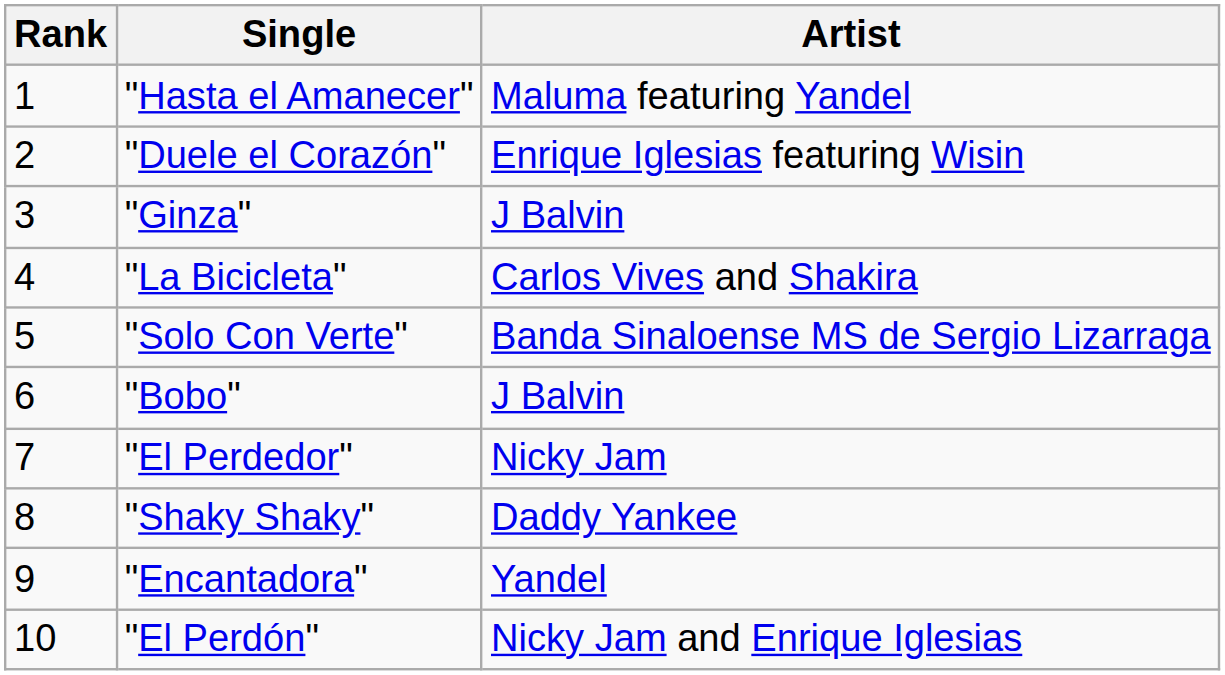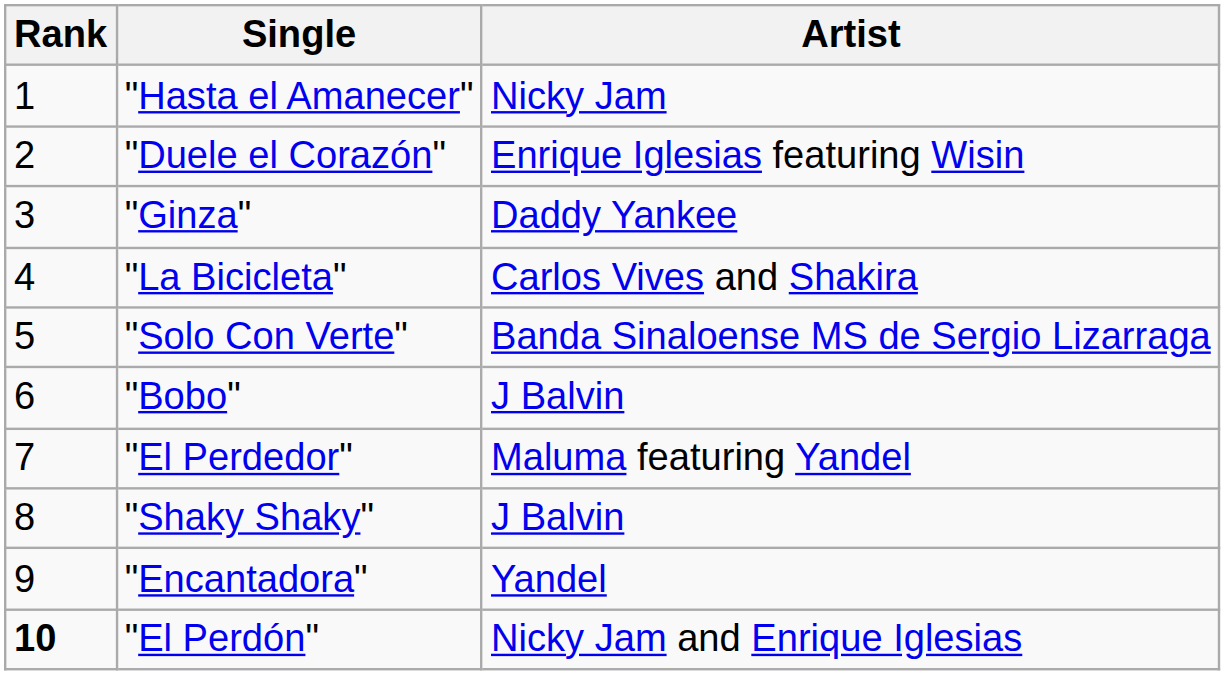"Hasta el Amanecer" | Artist: Maluma featuring Yandel -> Nicky Jam
"Ginza" | Artist: J Balvin -> Daddy Yankee
"El Perdedor" | Artist: Nicky Jam -> Maluma featuring Yandel
"Shaky Shaky" | Artist: Daddy Yankee -> J Balvin
"El Perdón" | Rank: normal -> bold
